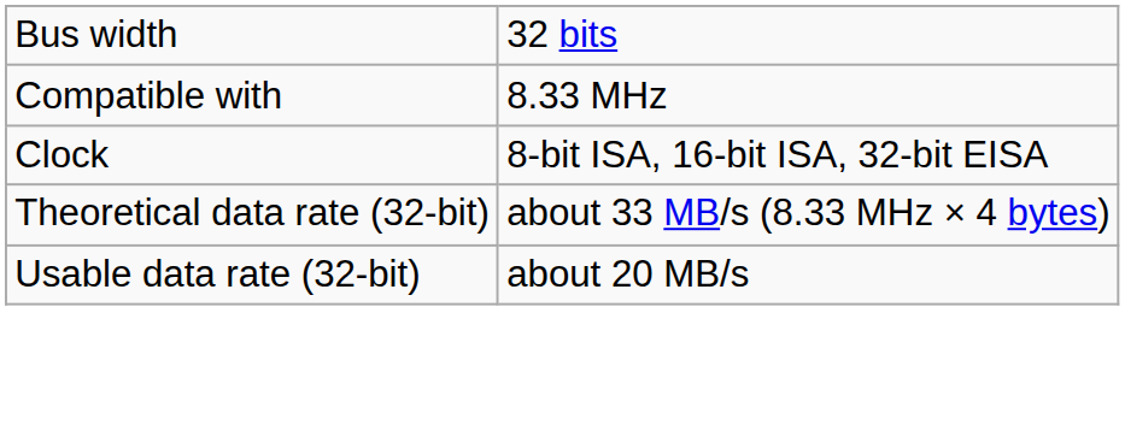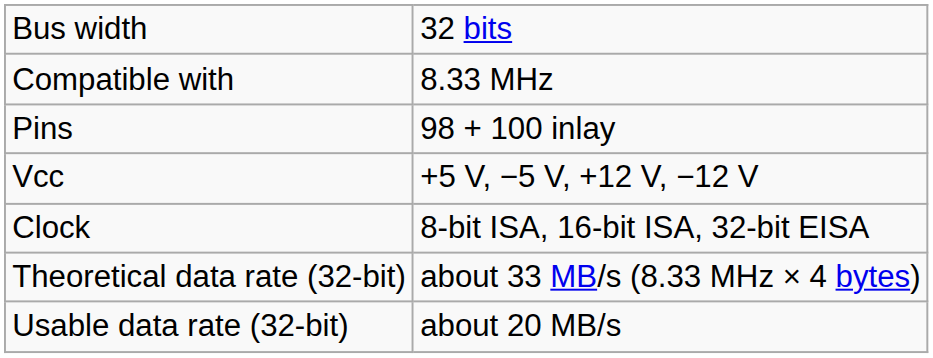+ row: Pins | 98 + 100 inlay
+ row: Vcc | +5 V, −5 V, +12 V, −12 V
